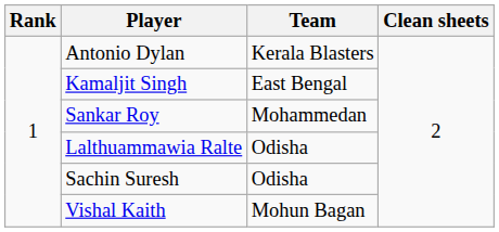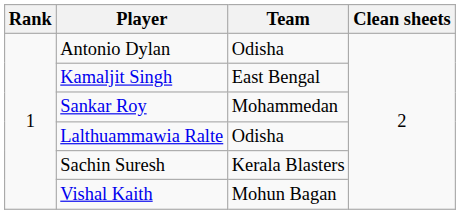Antonio Dylan | Team: Kerala Blasters -> Odisha
Sachin Suresh | Team: Odisha -> Kerala Blasters
